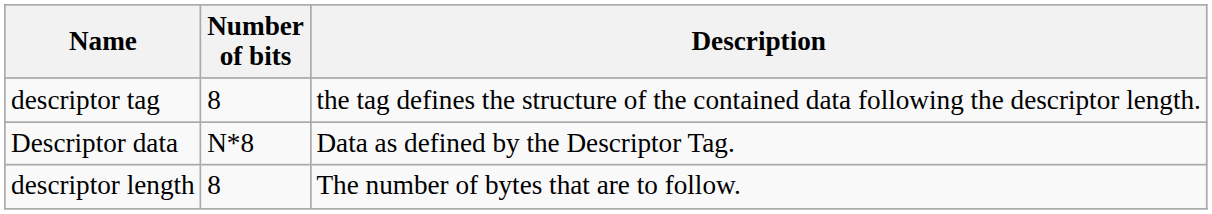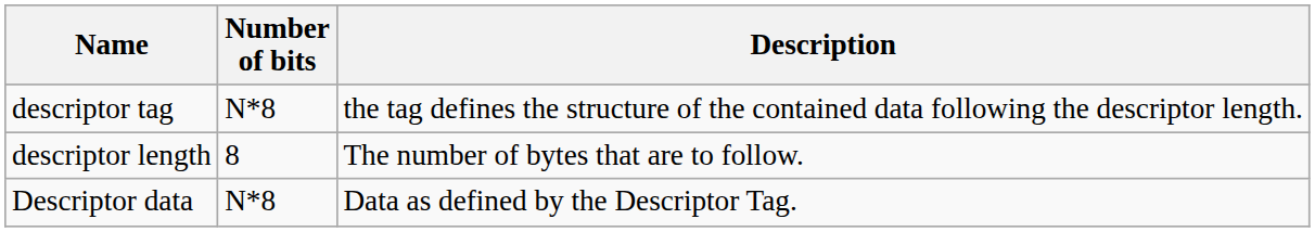descriptor tag | Number of bits: 8 -> N*8
rows swapped: descriptor length <-> Descriptor data
